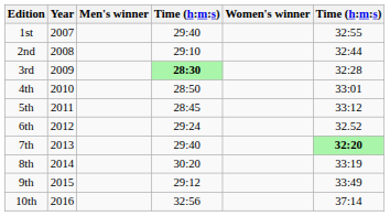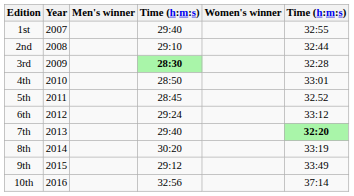5th | column 6: 33:12 -> 32.52
6th | column 6: 32.52 -> 33:12
